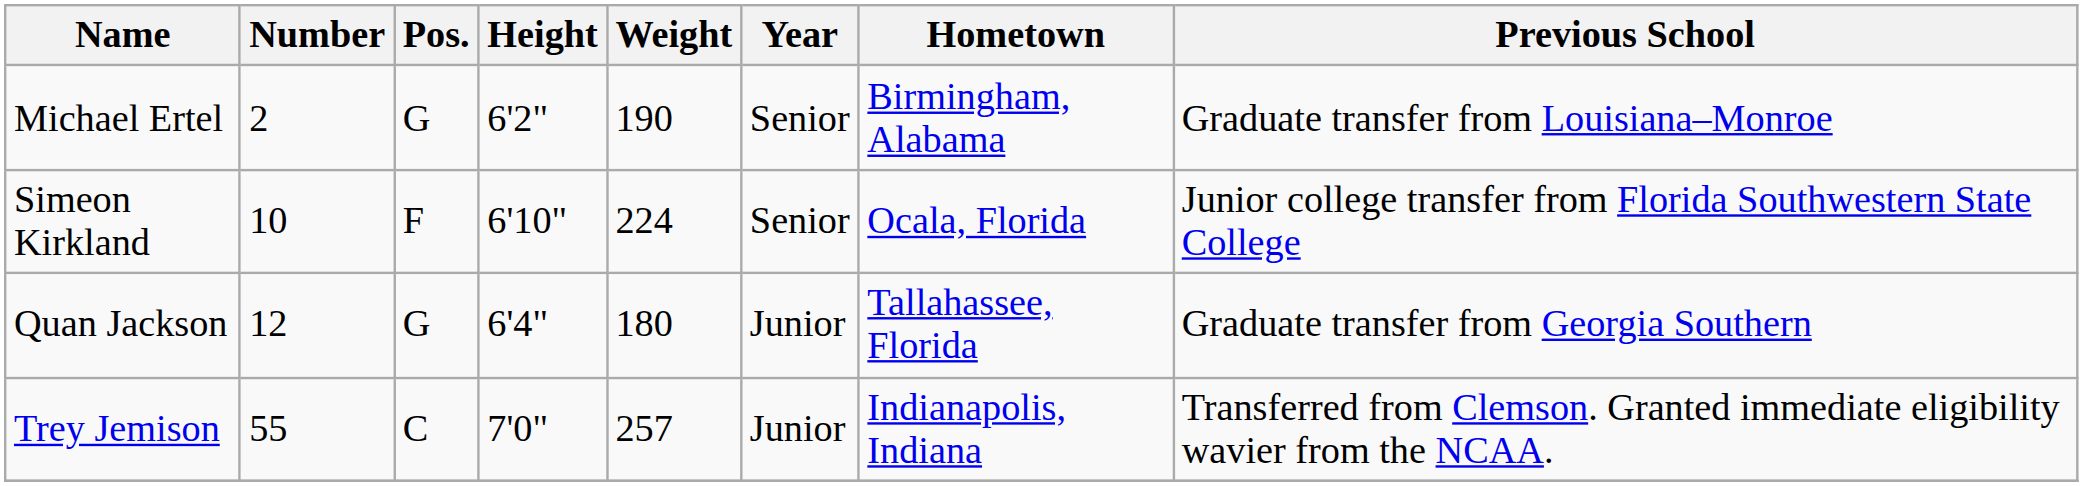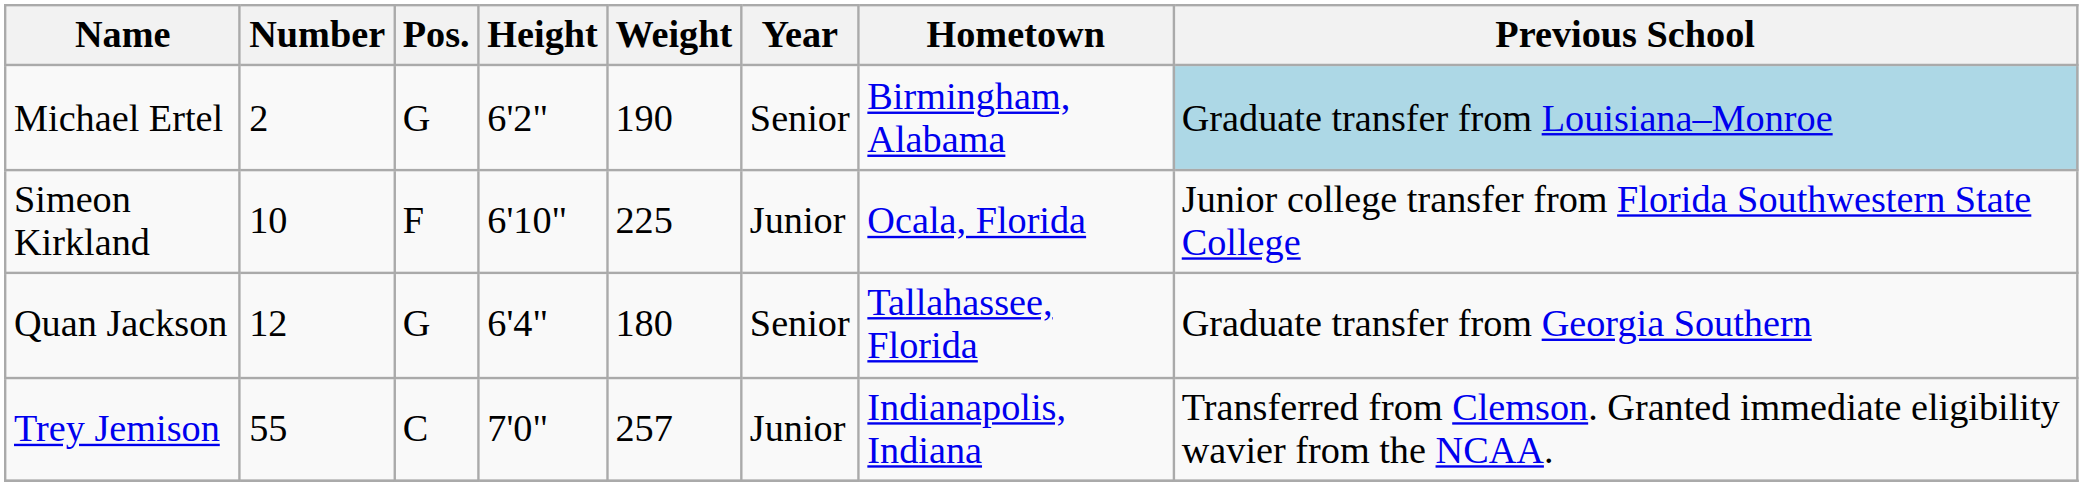Michael Ertel | Previous School: no background -> lightblue background
Simeon Kirkland | Weight: 224 -> 225
Simeon Kirkland | Year: Senior -> Junior
Quan Jackson | Year: Junior -> Senior
